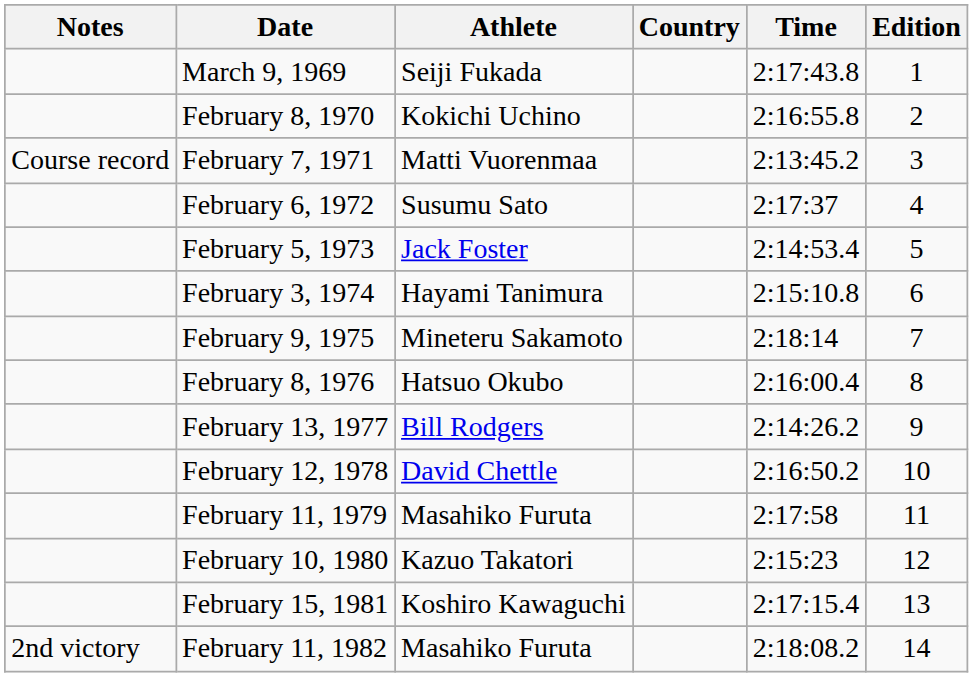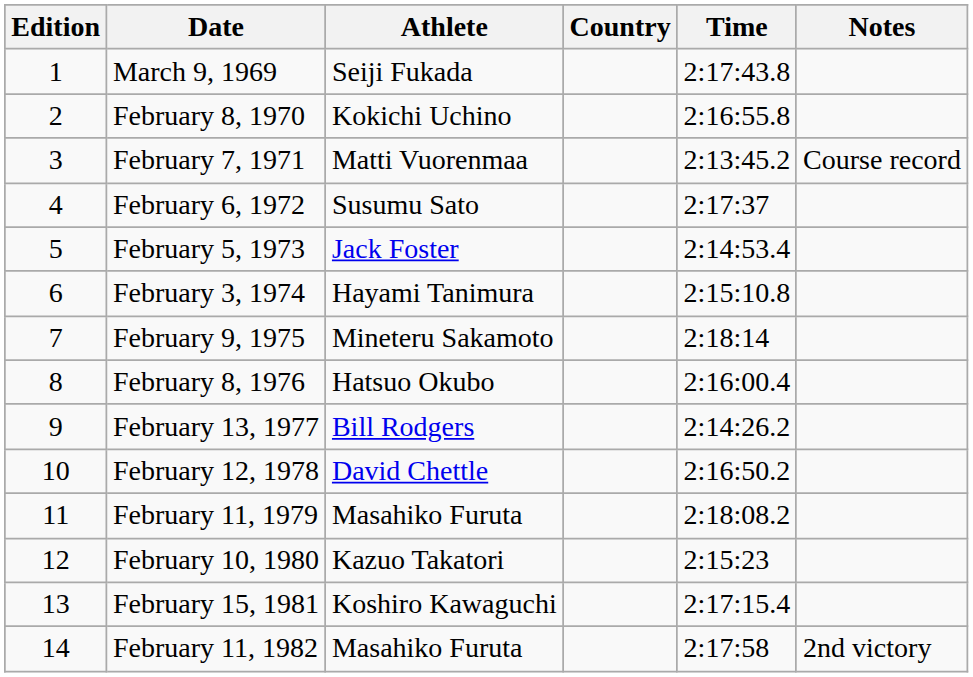columns swapped: Edition <-> Notes
February 11, 1979 | Time: 2:17:58 -> 2:18:08.2
February 11, 1982 | Time: 2:18:08.2 -> 2:17:58
